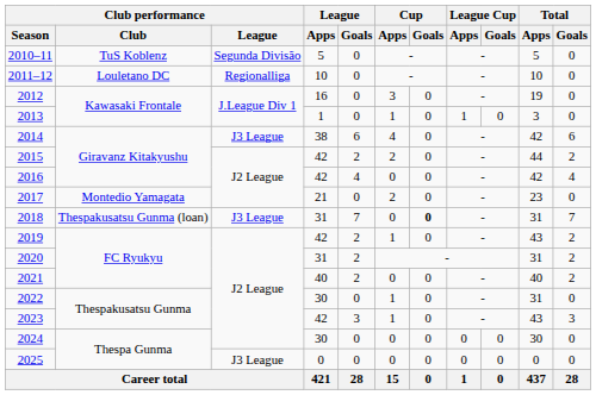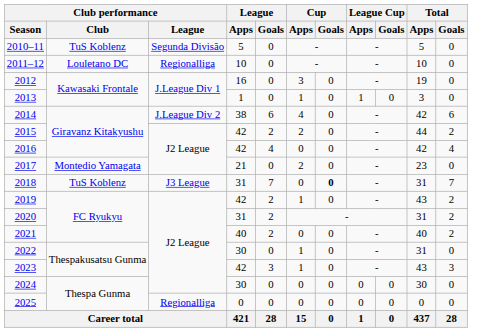2014 | Club performance / League: J3 League -> J.League Div 2
2018 | Club performance / Club: Thespakusatsu Gunma (loan) -> TuS Koblenz
2025 | Club performance / League: J3 League -> Regionalliga
